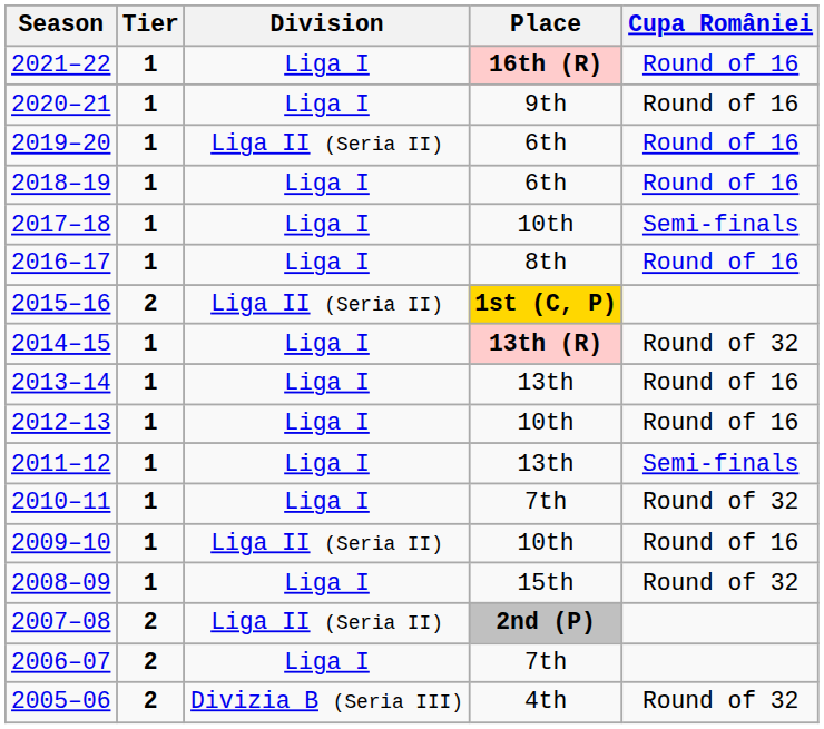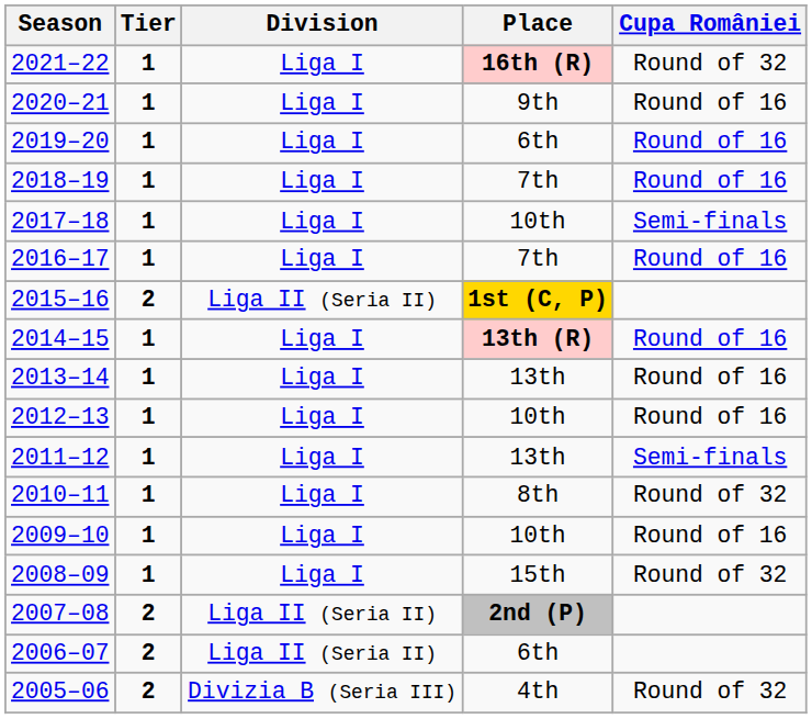2021–22 | Cupa României: Round of 16 -> Round of 32
2019–20 | Division: Liga II (Seria II) -> Liga I
2018–19 | Place: 6th -> 7th
2016–17 | Place: 8th -> 7th
2014–15 | Cupa României: Round of 32 -> Round of 16
2010–11 | Place: 7th -> 8th
2009–10 | Division: Liga II (Seria II) -> Liga I
2006–07 | Division: Liga I -> Liga II (Seria II)
2006–07 | Place: 7th -> 6th
